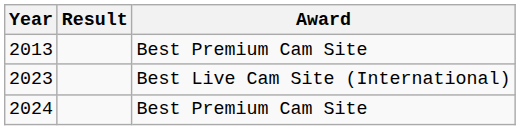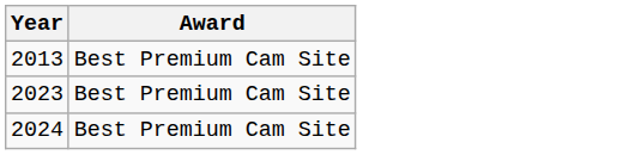- column: Result
2023 | Award: Best Live Cam Site (International) -> Best Premium Cam Site
